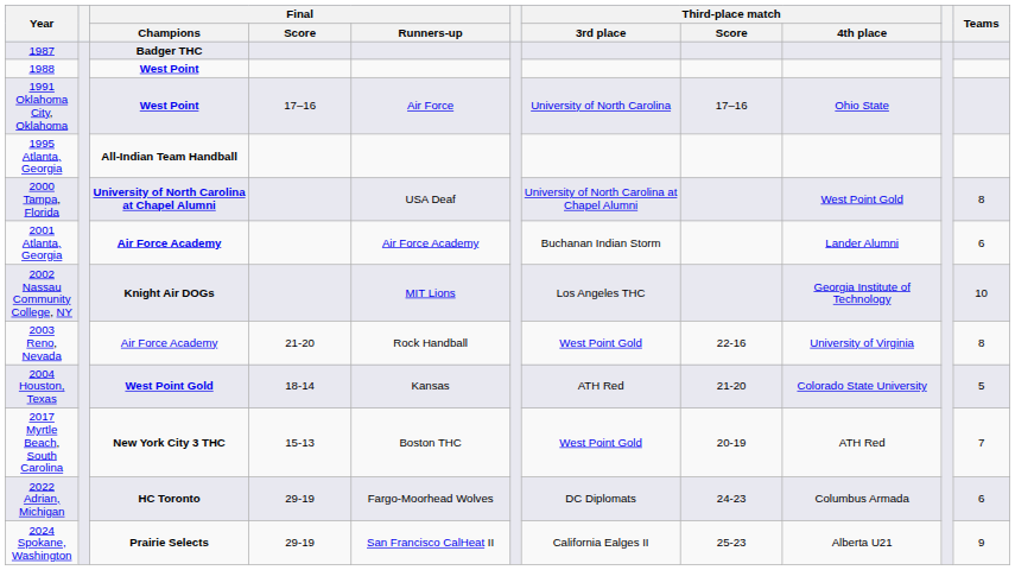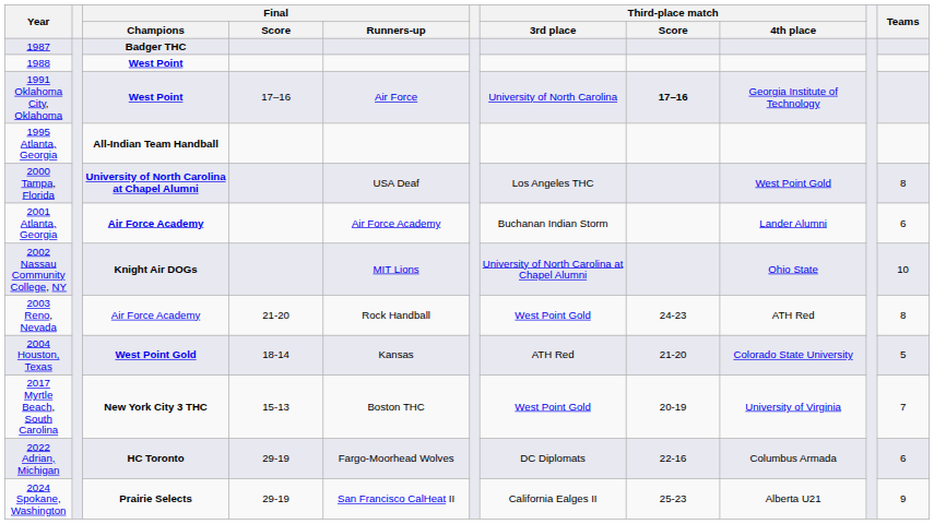1991 Oklahoma City, Oklahoma | Third-place match / Score: normal -> bold
1991 Oklahoma City, Oklahoma | Third-place match / 4th place: Ohio State -> Georgia Institute of Technology
2000 Tampa, Florida | Third-place match / 3rd place: University of North Carolina at Chapel Alumni -> Los Angeles THC
2002 Nassau Community College, NY | Third-place match / 3rd place: Los Angeles THC -> University of North Carolina at Chapel Alumni
2002 Nassau Community College, NY | Third-place match / 4th place: Georgia Institute of Technology -> Ohio State
2003 Reno, Nevada | Third-place match / Score: 22-16 -> 24-23
2003 Reno, Nevada | Third-place match / 4th place: University of Virginia -> ATH Red
2017 Myrtle Beach, South Carolina | Third-place match / 4th place: ATH Red -> University of Virginia
2022 Adrian, Michigan | Third-place match / Score: 24-23 -> 22-16
